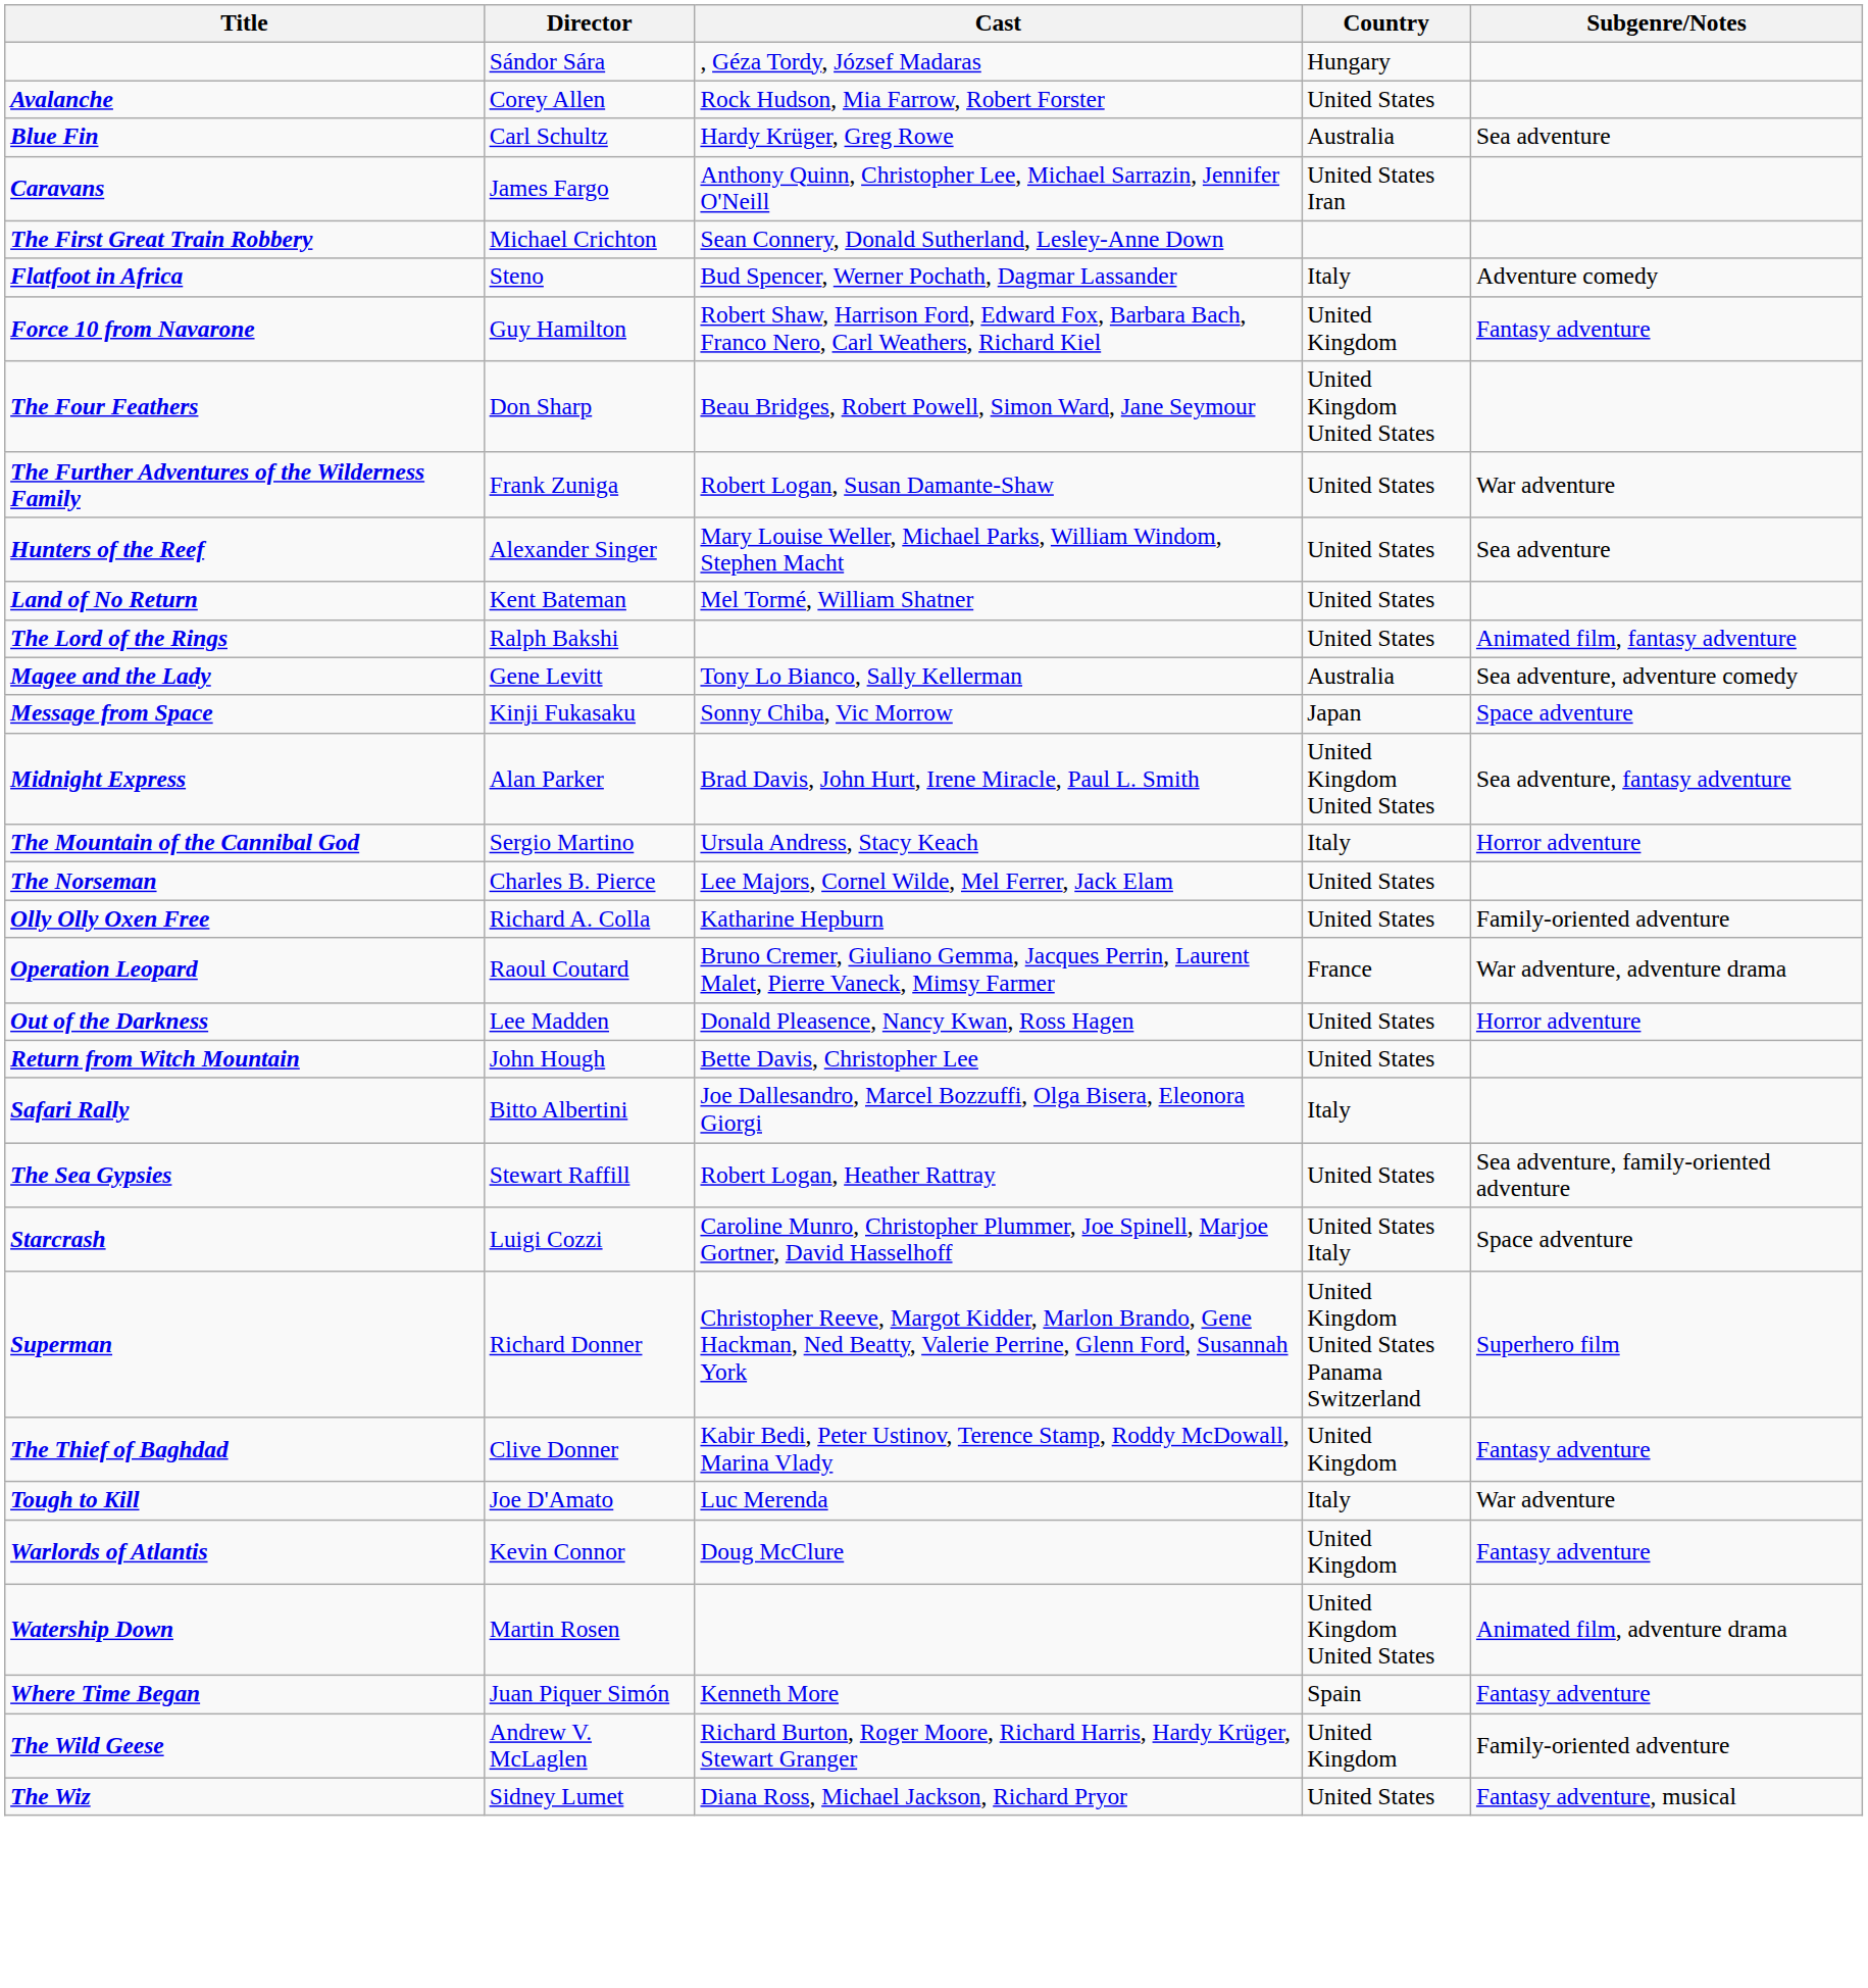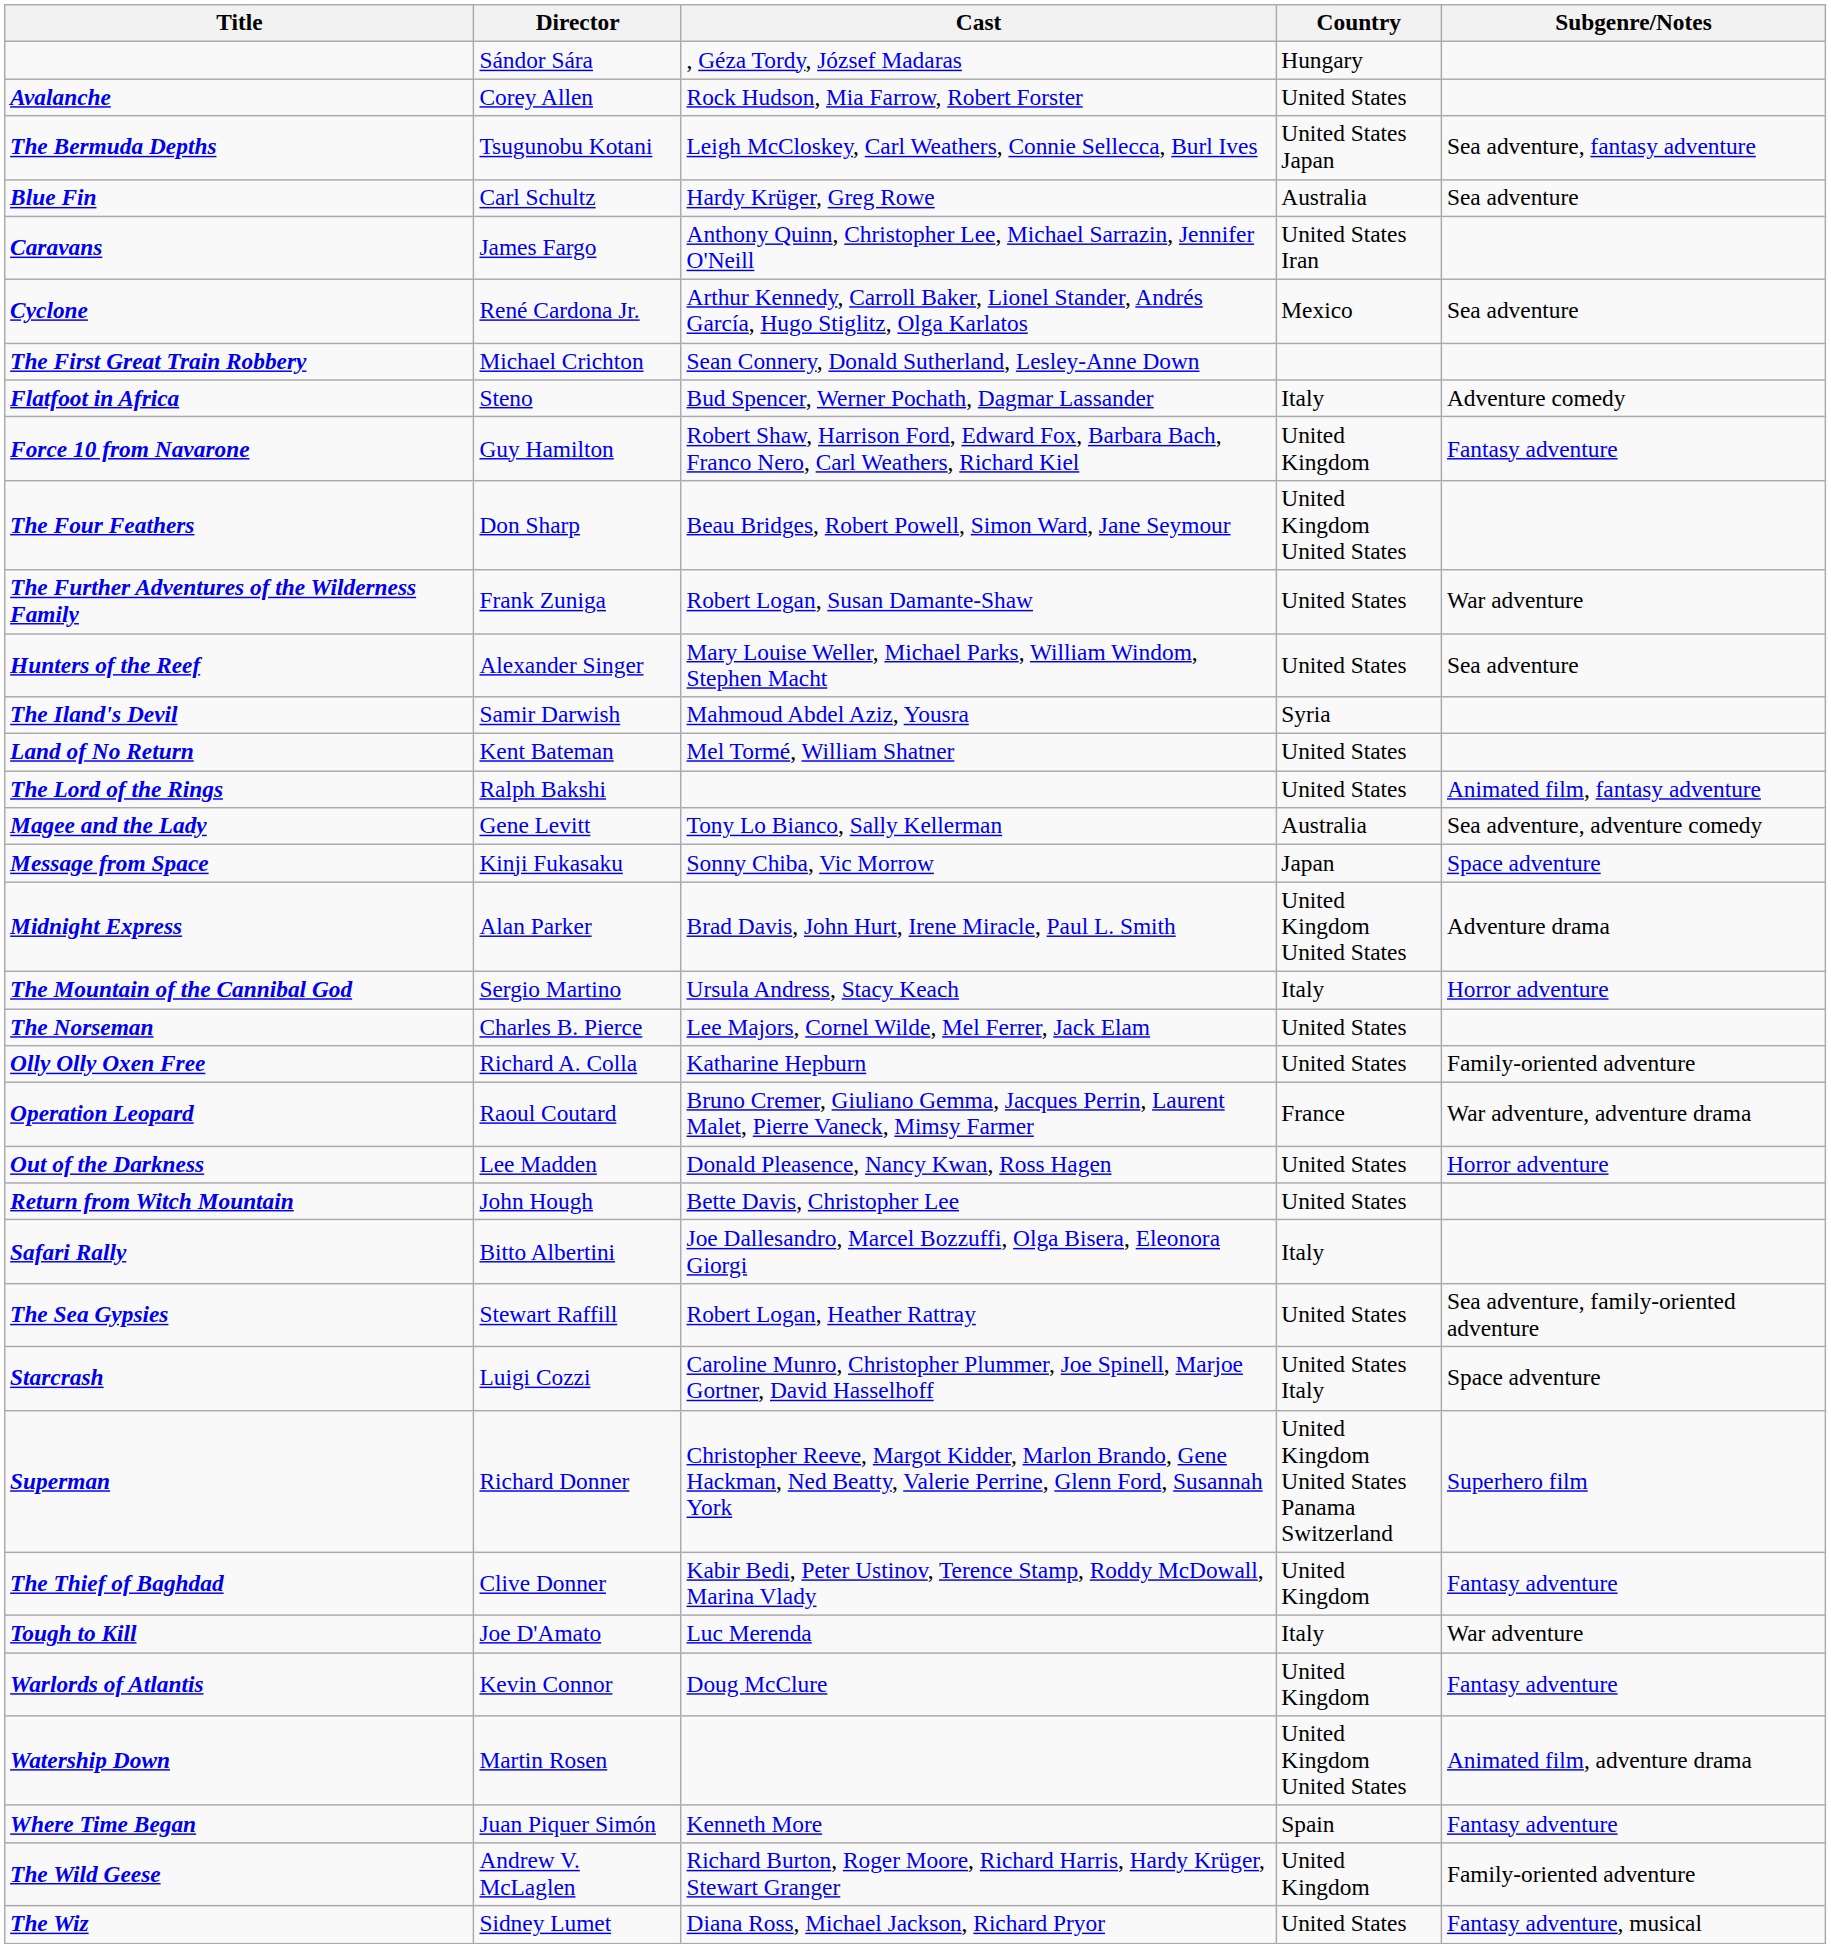+ row: The Bermuda Depths | Tsugunobu Kotani | Leigh McCloskey, Carl Weathers, Connie Sellecca, Burl Ives | United States Japan | Sea adventure, fantasy adventure
+ row: Cyclone | René Cardona Jr. | Arthur Kennedy, Carroll Baker, Lionel Stander, Andrés García, Hugo Stiglitz, Olga Karlatos | Mexico | Sea adventure
+ row: The Iland's Devil | Samir Darwish | Mahmoud Abdel Aziz, Yousra | Syria
Midnight Express | Subgenre/Notes: Sea adventure, fantasy adventure -> Adventure drama
